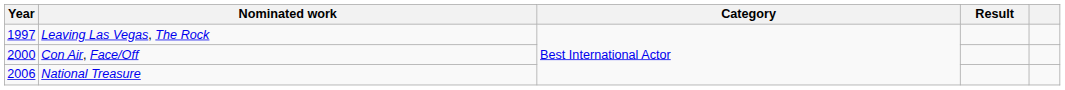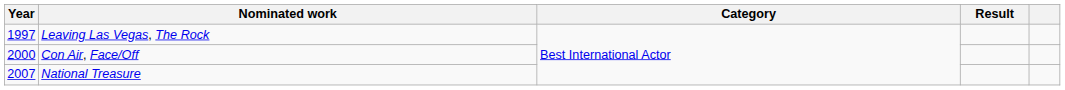National Treasure | Year: 2006 -> 2007
